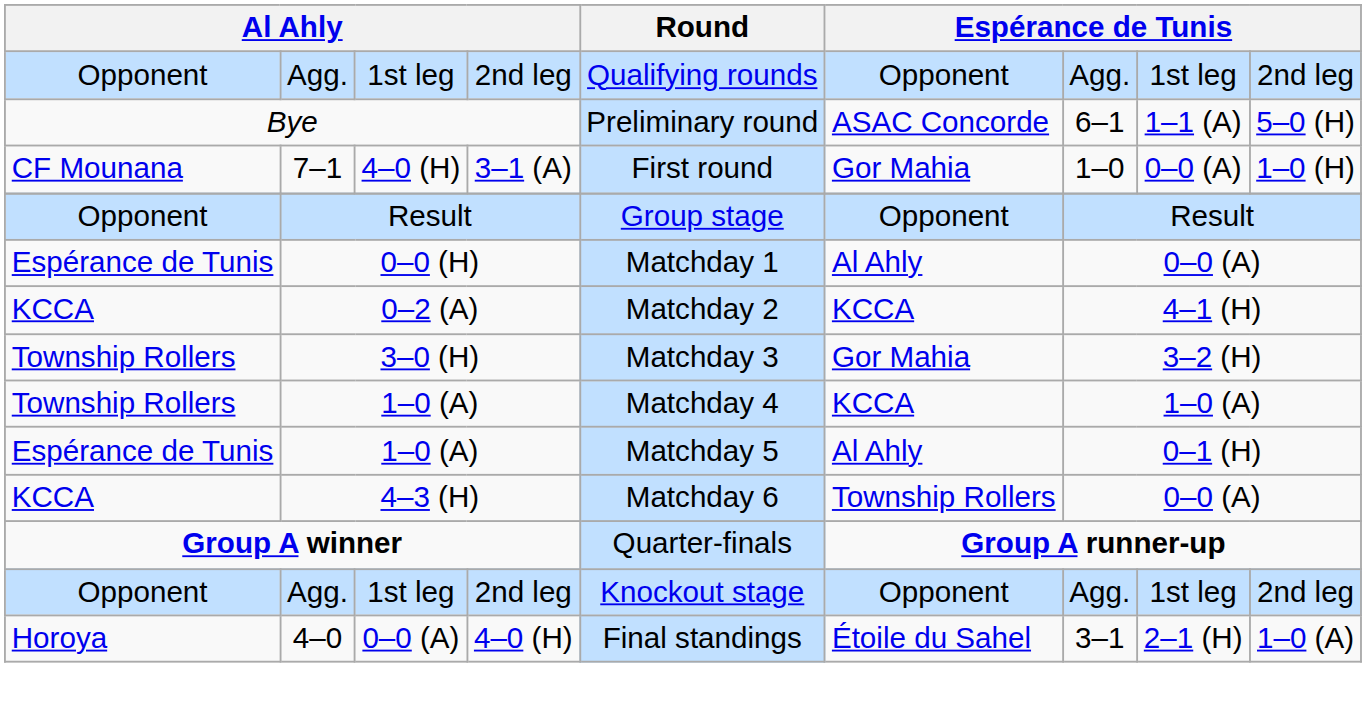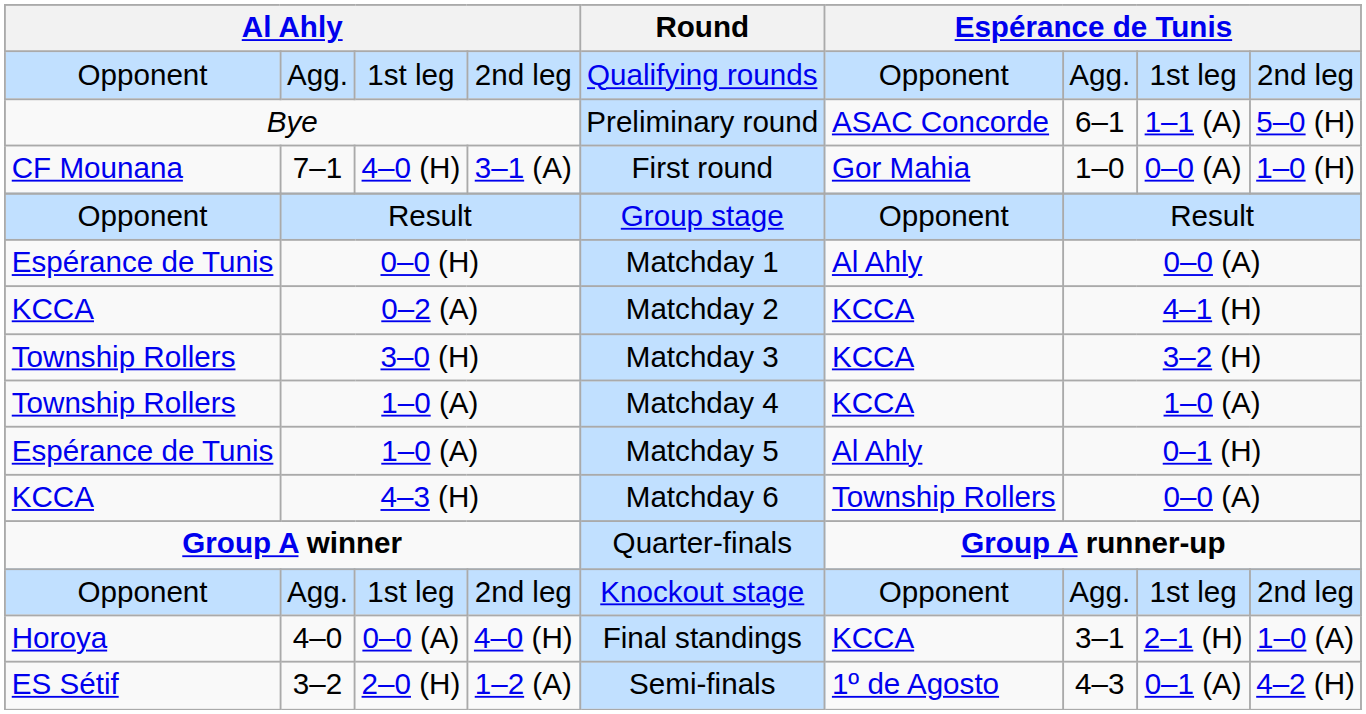3–0 (H) | column 6: Gor Mahia -> KCCA
4–0 | column 6: Étoile du Sahel -> KCCA
+ row: ES Sétif | 3–2 | 2–0 (H) | 1–2 (A) | Semi-finals | 1º de Agosto | 4–3 | 0–1 (A) | 4–2 (H)
